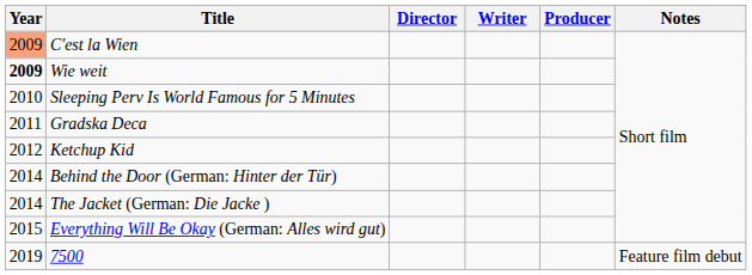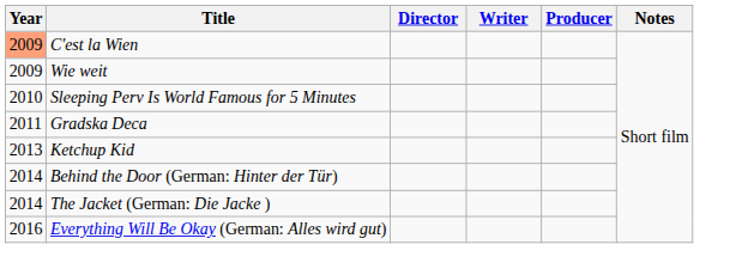Wie weit | Year: bold -> normal
Ketchup Kid | Year: 2012 -> 2013
Everything Will Be Okay (German: Alles wird gut) | Year: 2015 -> 2016
- row: 2019 | 7500 | Feature film debut
